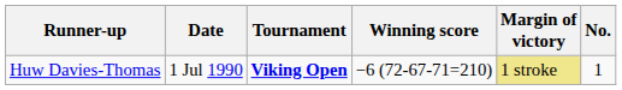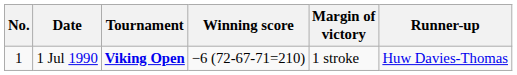columns swapped: No. <-> Runner-up
1 Jul 1990 | Margin of victory: khaki background -> no background
